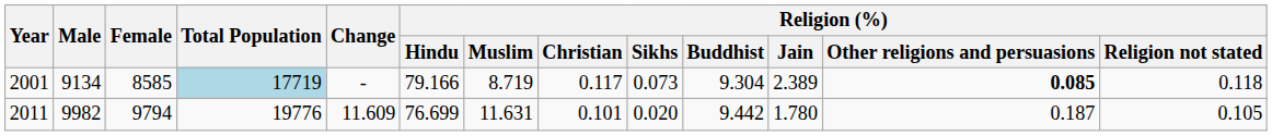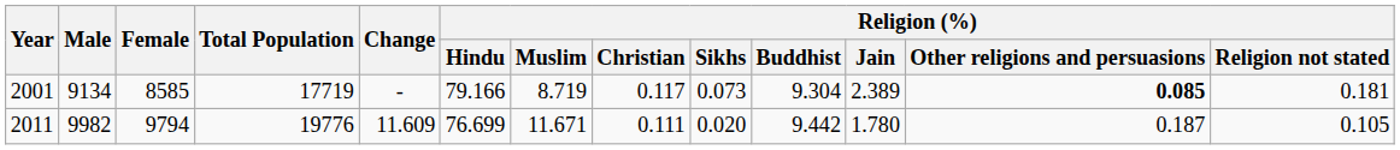2001 | Total Population: lightblue background -> no background
2001 | Religion (%) / Religion not stated: 0.118 -> 0.181
2011 | Religion (%) / Muslim: 11.631 -> 11.671
2011 | Religion (%) / Christian: 0.101 -> 0.111
